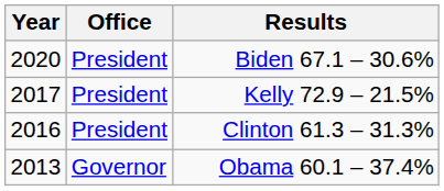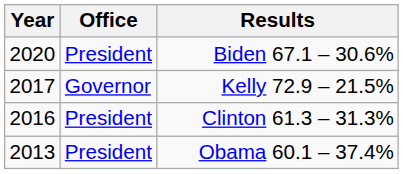Kelly 72.9 – 21.5% | Office: President -> Governor
Obama 60.1 – 37.4% | Office: Governor -> President
